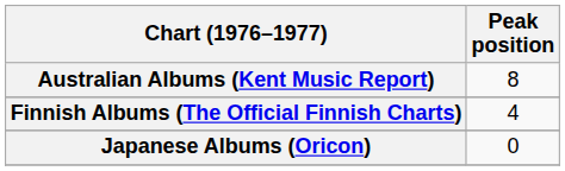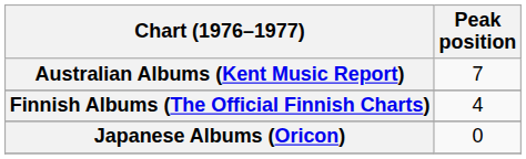Australian Albums (Kent Music Report) | Peak position: 8 -> 7
